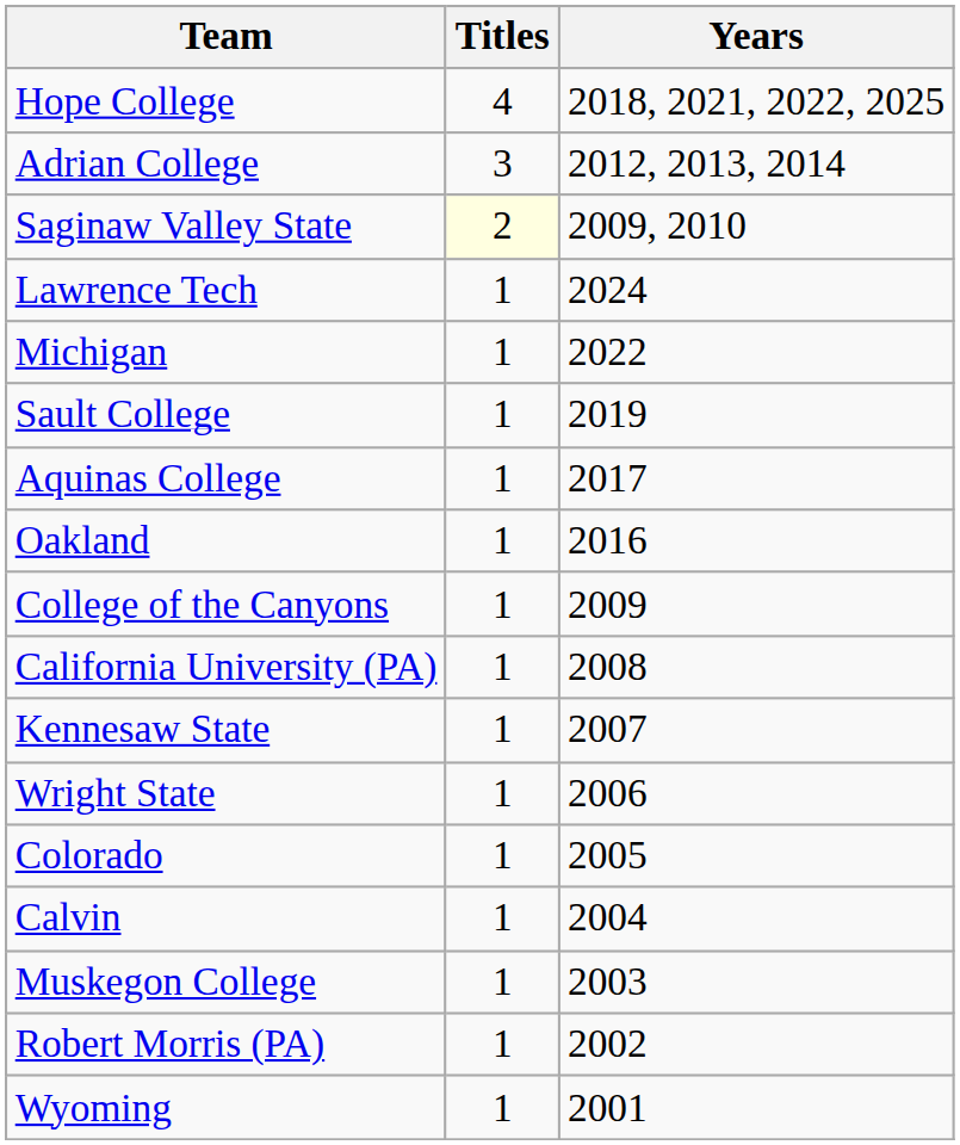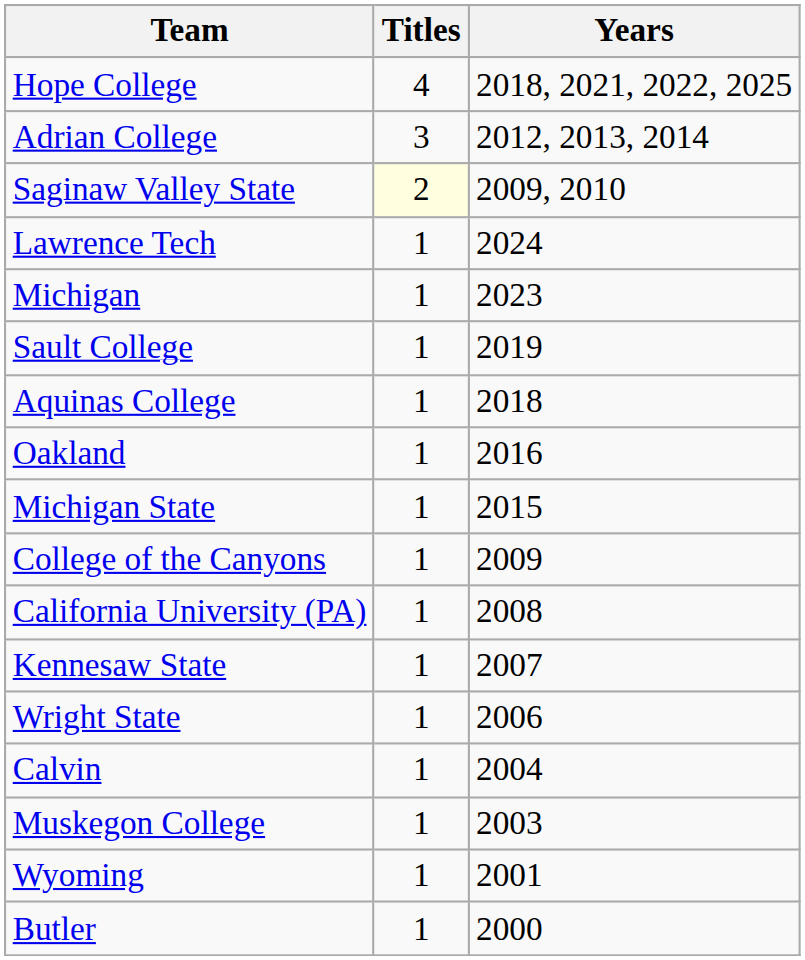Michigan | Years: 2022 -> 2023
Aquinas College | Years: 2017 -> 2018
+ row: Michigan State | 1 | 2015
- row: Colorado | 1 | 2005
- row: Robert Morris (PA) | 1 | 2002
+ row: Butler | 1 | 2000
